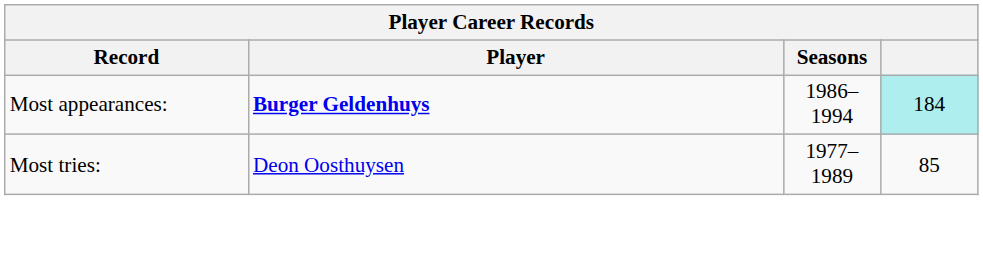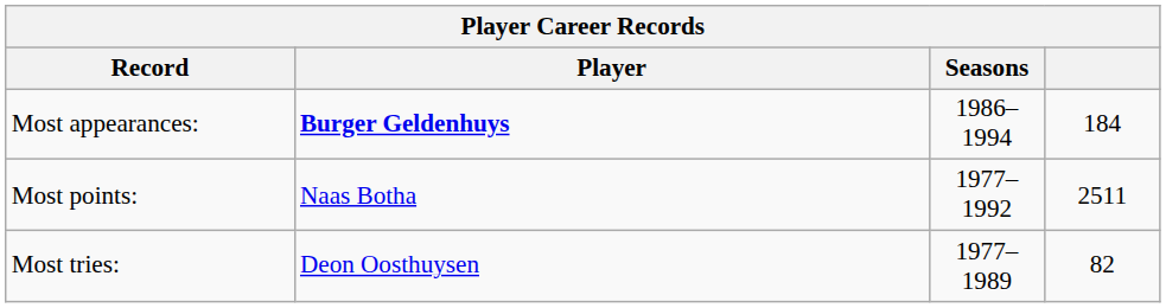Most appearances: | column 4: paleturquoise background -> no background
+ row: Most points: | Naas Botha | 1977–1992 | 2511
Most tries: | column 4: 85 -> 82
